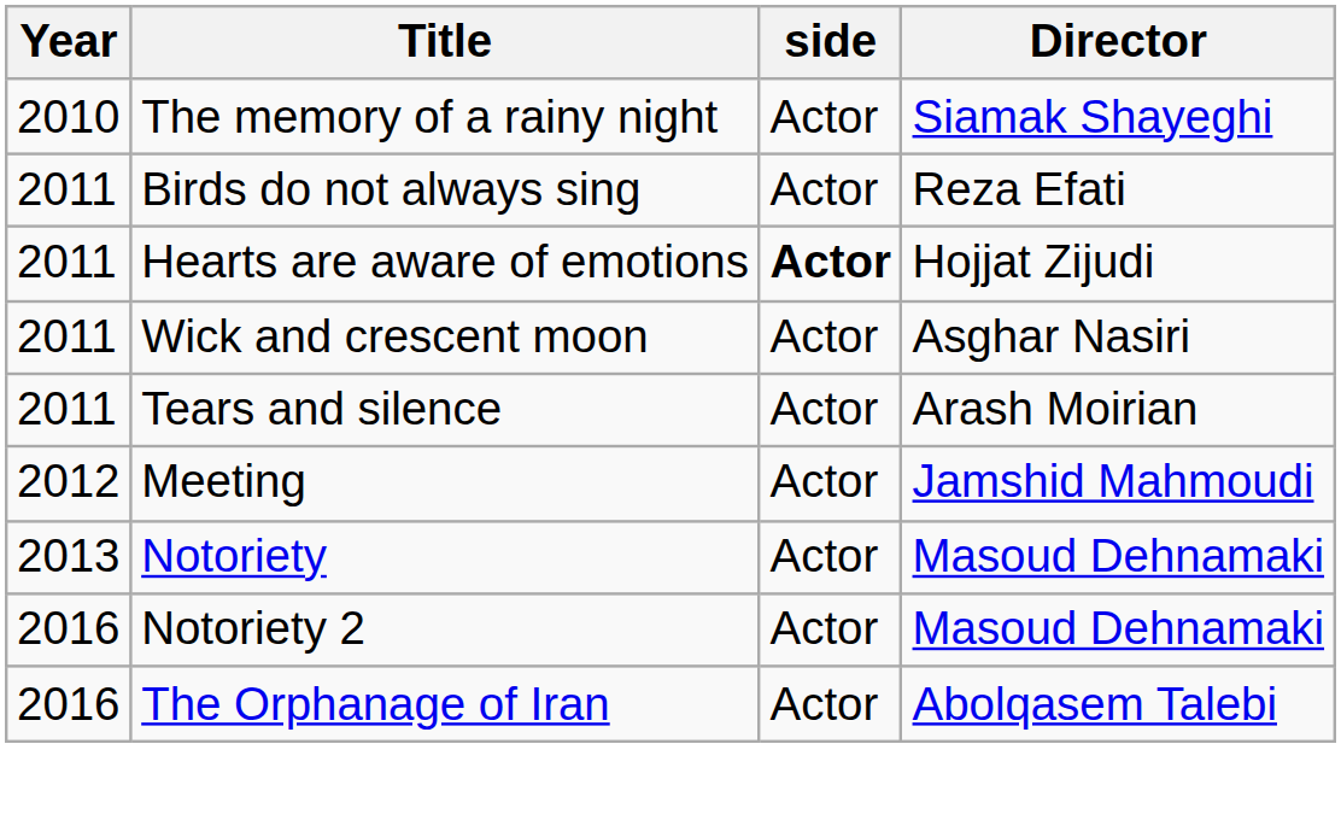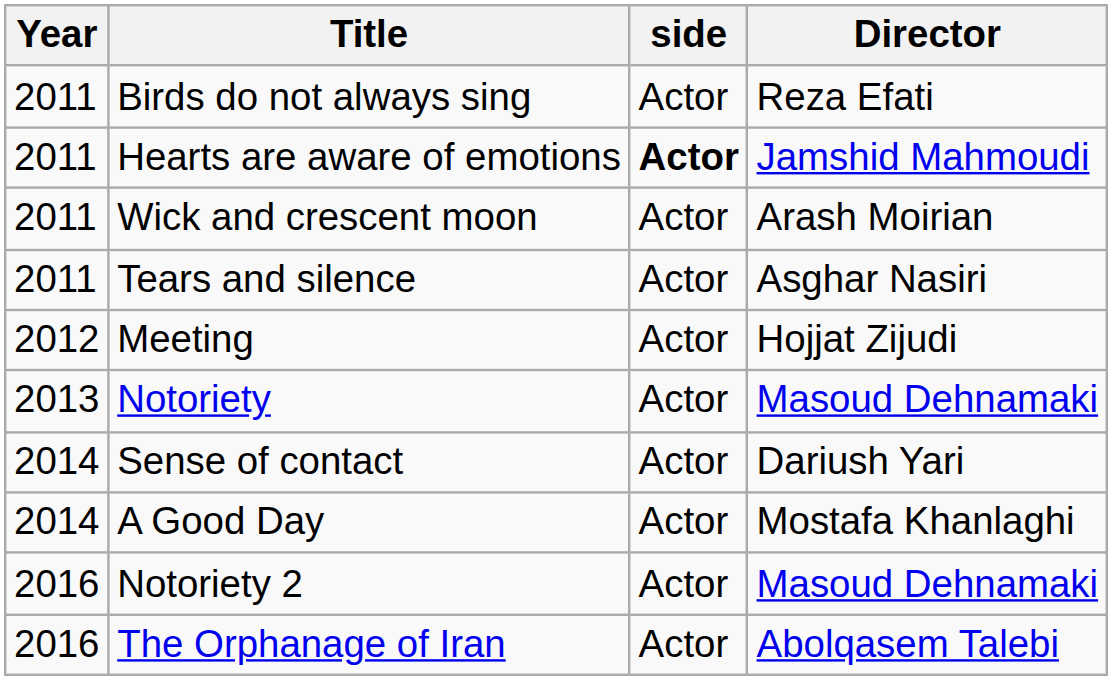- row: 2010 | The memory of a rainy night | Actor | Siamak Shayeghi
Hearts are aware of emotions | Director: Hojjat Zijudi -> Jamshid Mahmoudi
Wick and crescent moon | Director: Asghar Nasiri -> Arash Moirian
Tears and silence | Director: Arash Moirian -> Asghar Nasiri
Meeting | Director: Jamshid Mahmoudi -> Hojjat Zijudi
+ row: 2014 | Sense of contact | Actor | Dariush Yari
+ row: 2014 | A Good Day | Actor | Mostafa Khanlaghi
